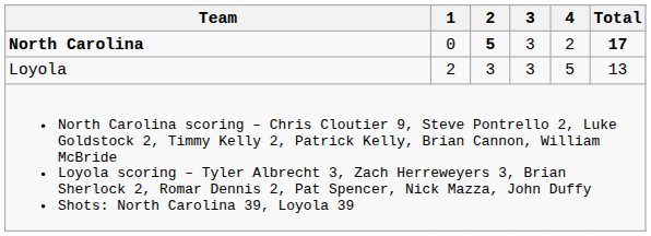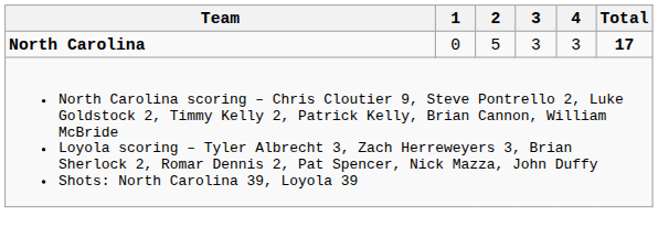North Carolina | 2: bold -> normal
North Carolina | 4: 2 -> 3
- row: Loyola | 2 | 3 | 3 | 5 | 13
